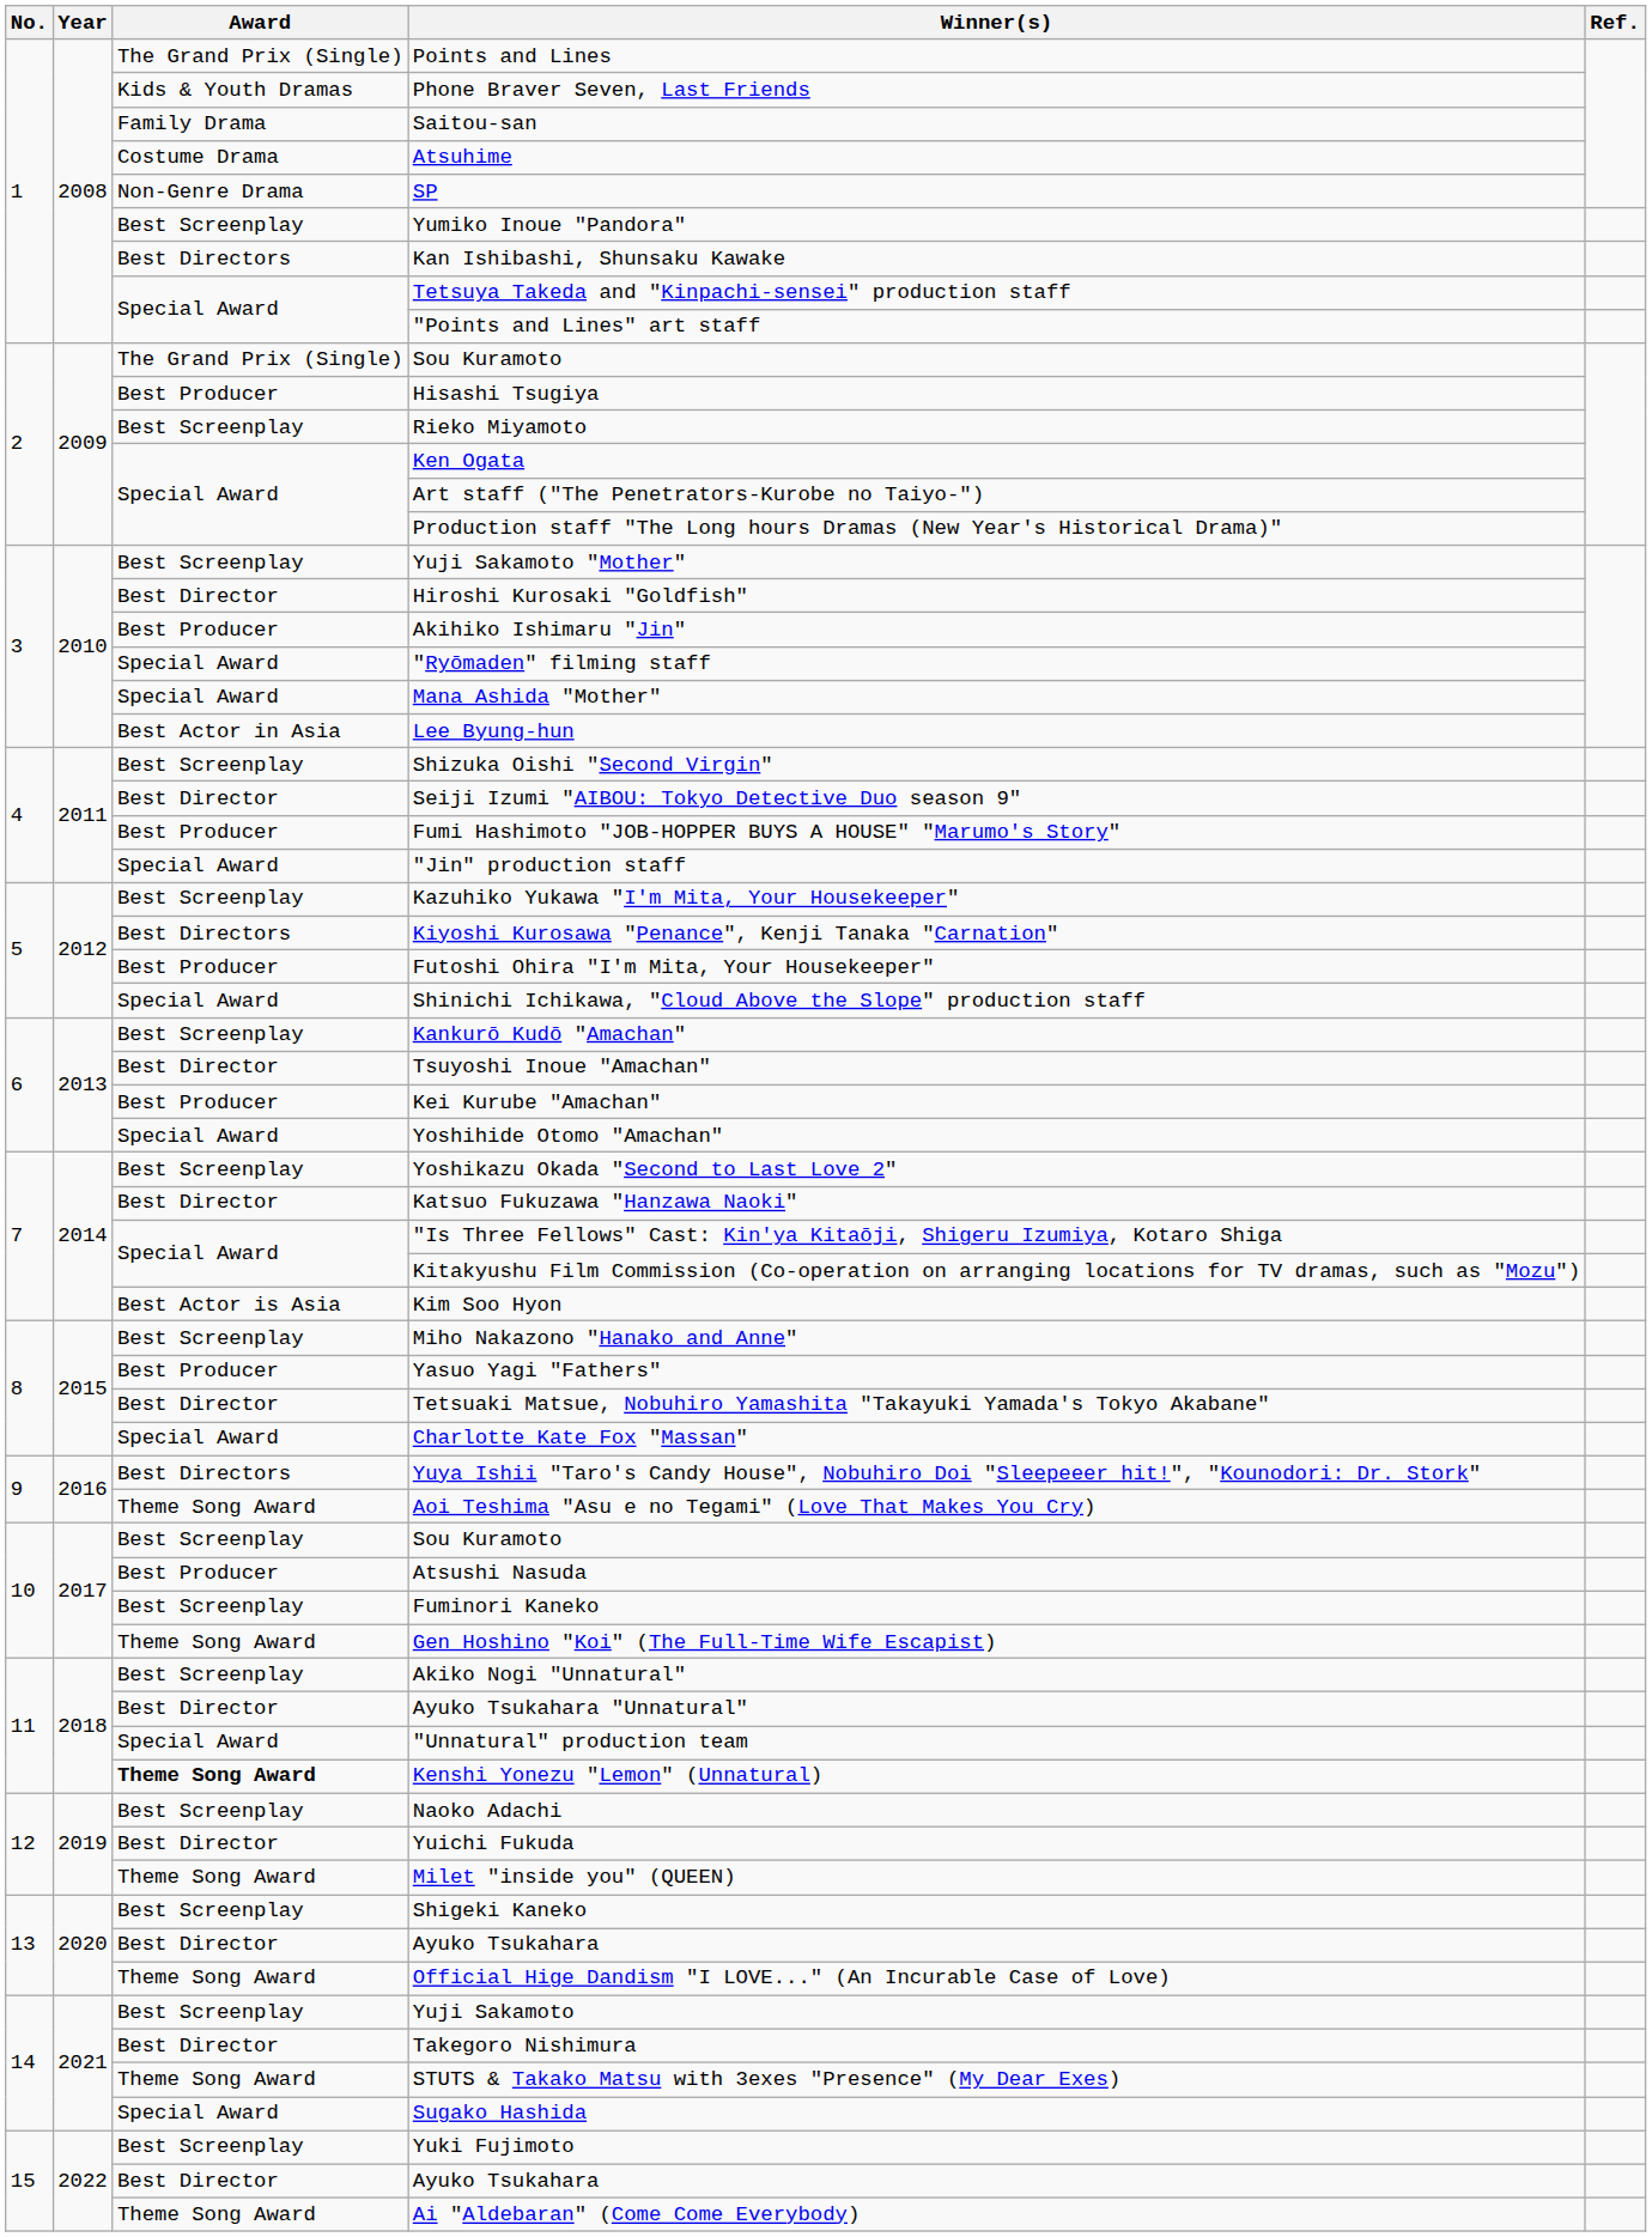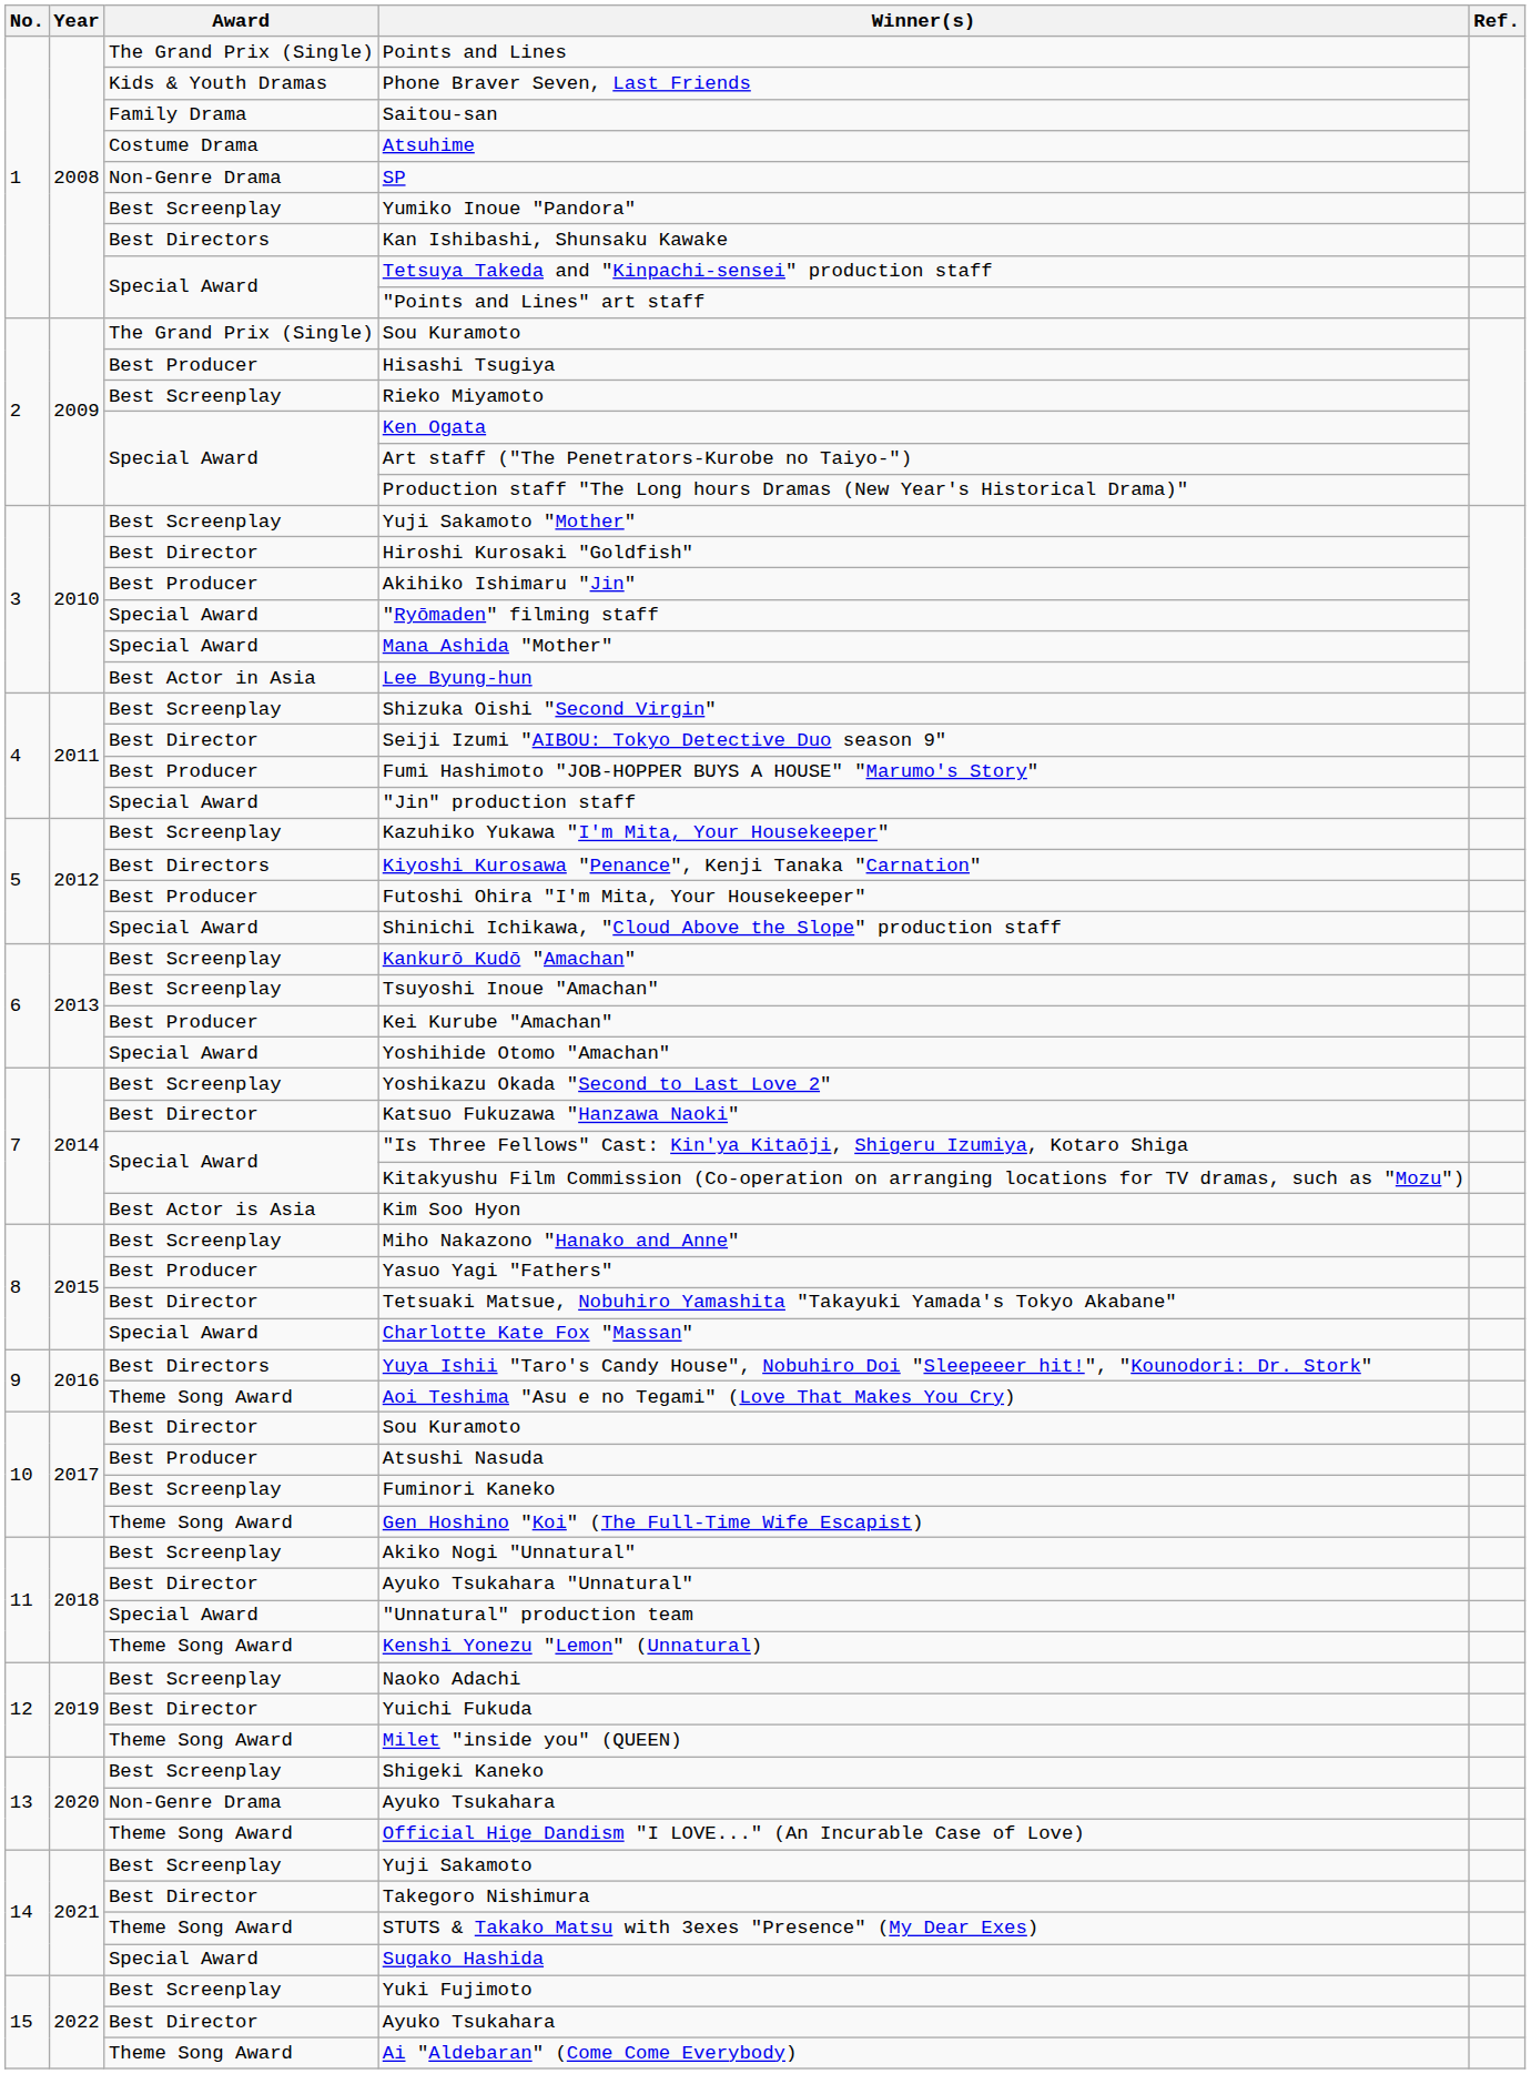Tsuyoshi Inoue "Amachan" | Award: Best Director -> Best Screenplay
10 / Sou Kuramoto | Award: Best Screenplay -> Best Director
Kenshi Yonezu "Lemon" (Unnatural) | Award: bold -> normal
13 / Ayuko Tsukahara | Award: Best Director -> Non-Genre Drama
